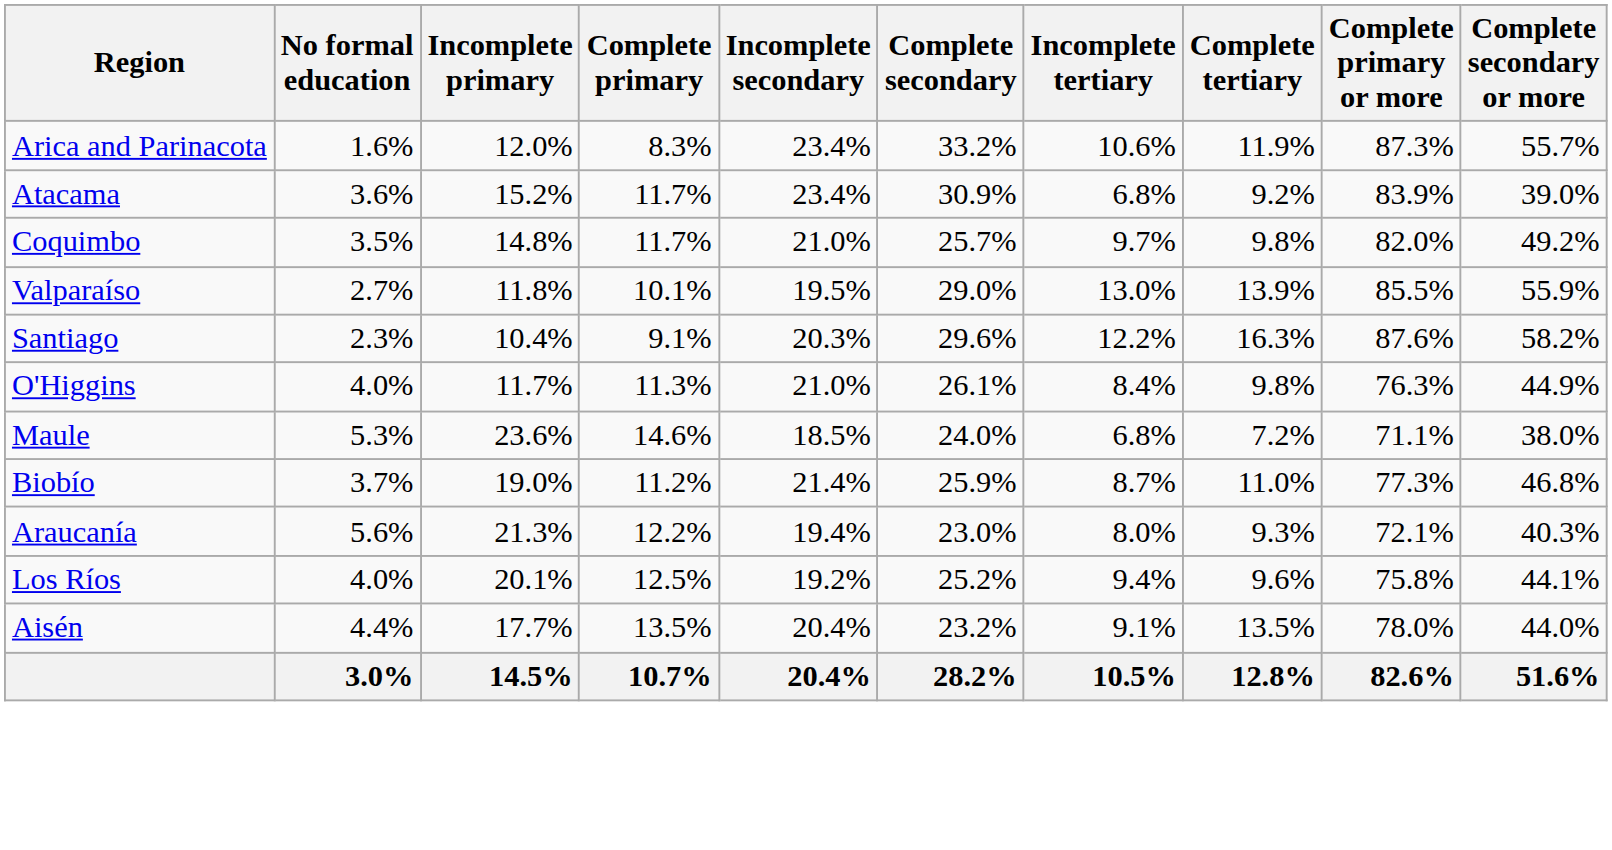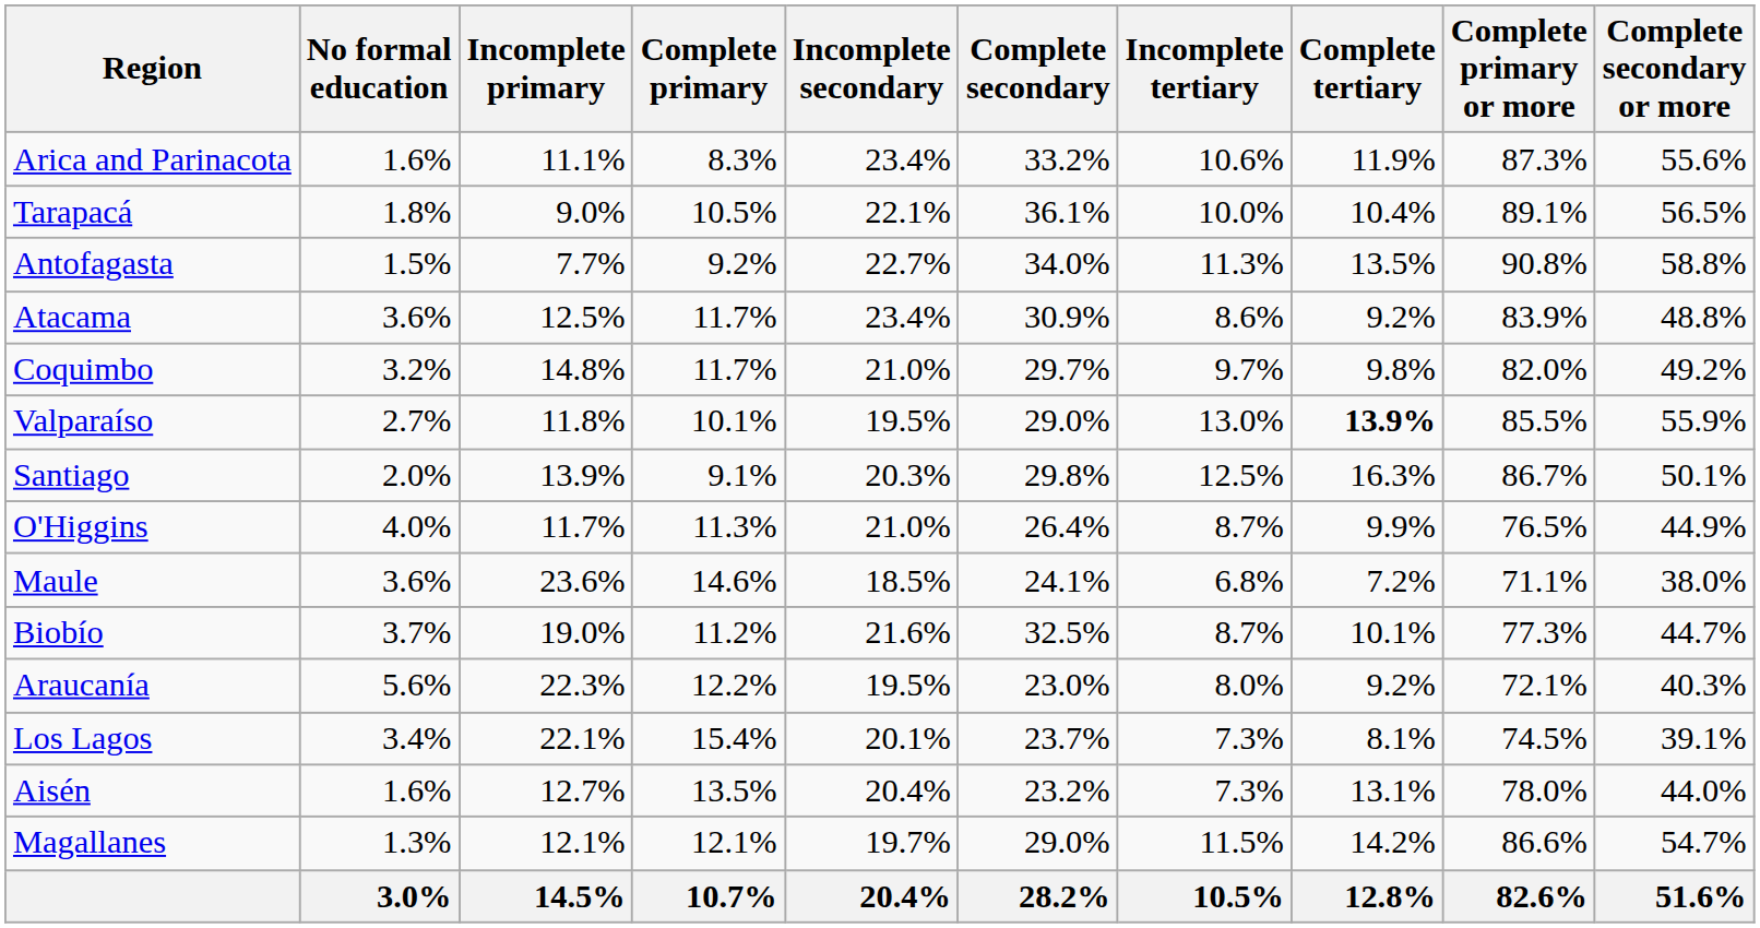Arica and Parinacota | Incomplete primary: 12.0% -> 11.1%
Arica and Parinacota | Complete secondary or more: 55.7% -> 55.6%
+ row: Tarapacá | 1.8% | 9.0% | 10.5% | 22.1% | 36.1% | 10.0% | 10.4% | 89.1% | 56.5%
+ row: Antofagasta | 1.5% | 7.7% | 9.2% | 22.7% | 34.0% | 11.3% | 13.5% | 90.8% | 58.8%
Atacama | Incomplete primary: 15.2% -> 12.5%
Atacama | Incomplete tertiary: 6.8% -> 8.6%
Atacama | Complete secondary or more: 39.0% -> 48.8%
Coquimbo | No formal education: 3.5% -> 3.2%
Coquimbo | Complete secondary: 25.7% -> 29.7%
Valparaíso | Complete tertiary: normal -> bold
Santiago | No formal education: 2.3% -> 2.0%
Santiago | Incomplete primary: 10.4% -> 13.9%
Santiago | Complete secondary: 29.6% -> 29.8%
Santiago | Incomplete tertiary: 12.2% -> 12.5%
Santiago | Complete primary or more: 87.6% -> 86.7%
Santiago | Complete secondary or more: 58.2% -> 50.1%
O'Higgins | Complete secondary: 26.1% -> 26.4%
O'Higgins | Incomplete tertiary: 8.4% -> 8.7%
O'Higgins | Complete tertiary: 9.8% -> 9.9%
O'Higgins | Complete primary or more: 76.3% -> 76.5%
Maule | No formal education: 5.3% -> 3.6%
Maule | Complete secondary: 24.0% -> 24.1%
Biobío | Incomplete secondary: 21.4% -> 21.6%
Biobío | Complete secondary: 25.9% -> 32.5%
Biobío | Complete tertiary: 11.0% -> 10.1%
Biobío | Complete secondary or more: 46.8% -> 44.7%
Araucanía | Incomplete primary: 21.3% -> 22.3%
Araucanía | Incomplete secondary: 19.4% -> 19.5%
Araucanía | Complete tertiary: 9.3% -> 9.2%
- row: Los Ríos | 4.0% | 20.1% | 12.5% | 19.2% | 25.2% | 9.4% | 9.6% | 75.8% | 44.1%
+ row: Los Lagos | 3.4% | 22.1% | 15.4% | 20.1% | 23.7% | 7.3% | 8.1% | 74.5% | 39.1%
Aisén | No formal education: 4.4% -> 1.6%
Aisén | Incomplete primary: 17.7% -> 12.7%
Aisén | Incomplete tertiary: 9.1% -> 7.3%
Aisén | Complete tertiary: 13.5% -> 13.1%
+ row: Magallanes | 1.3% | 12.1% | 12.1% | 19.7% | 29.0% | 11.5% | 14.2% | 86.6% | 54.7%
